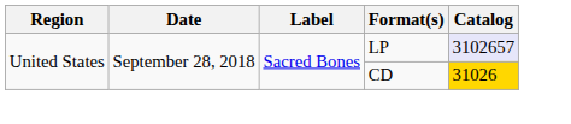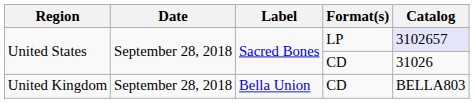United States / CD | Catalog: gold background -> no background
+ row: United Kingdom | September 28, 2018 | Bella Union | CD | BELLA803
